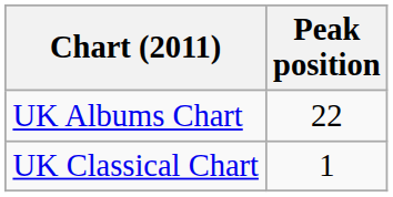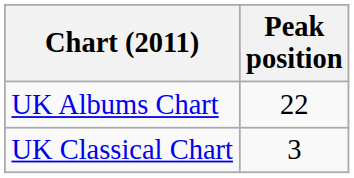UK Classical Chart | Peak position: 1 -> 3
